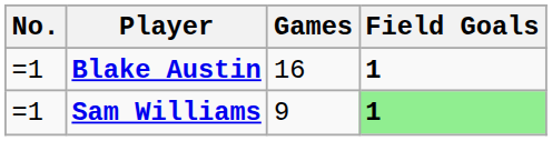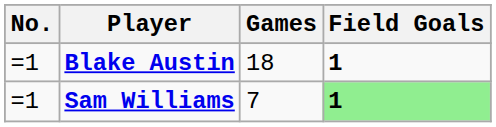Blake Austin | Games: 16 -> 18
Sam Williams | Games: 9 -> 7
